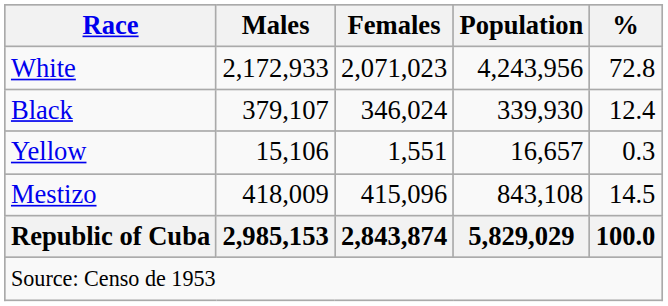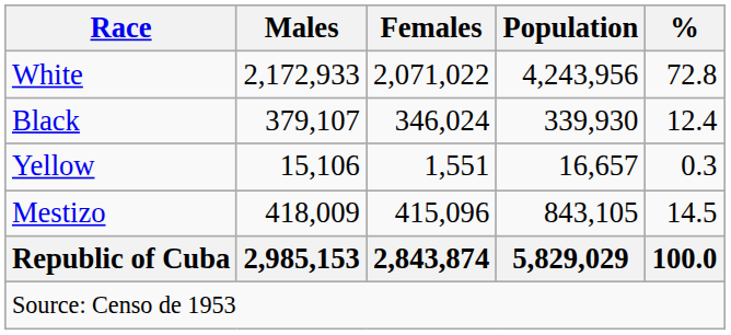White | Females: 2,071,023 -> 2,071,022
Mestizo | Population: 843,108 -> 843,105
